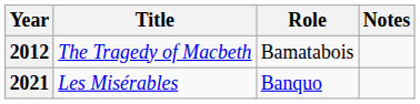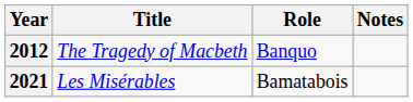2012 | Role: Bamatabois -> Banquo
2021 | Role: Banquo -> Bamatabois
